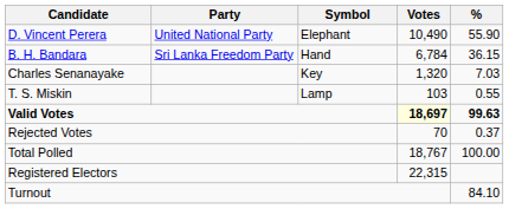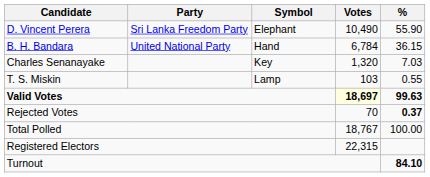D. Vincent Perera | Party: United National Party -> Sri Lanka Freedom Party
B. H. Bandara | Party: Sri Lanka Freedom Party -> United National Party
Rejected Votes | %: normal -> bold
Turnout | %: normal -> bold
